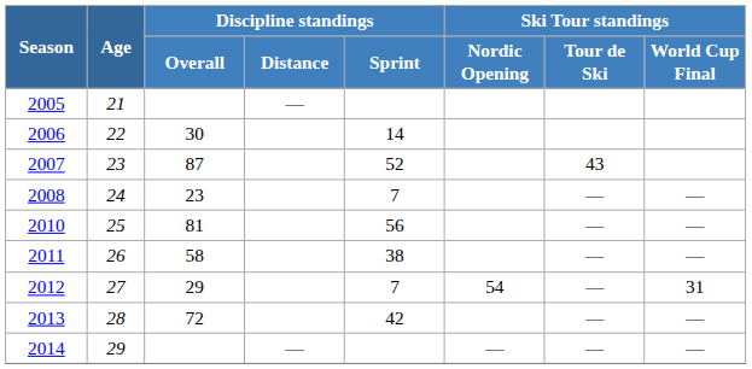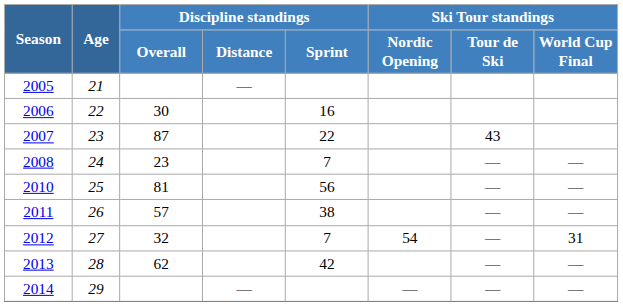2006 | Discipline standings / Sprint: 14 -> 16
2007 | Discipline standings / Sprint: 52 -> 22
2011 | Discipline standings / Overall: 58 -> 57
2012 | Discipline standings / Overall: 29 -> 32
2013 | Discipline standings / Overall: 72 -> 62
